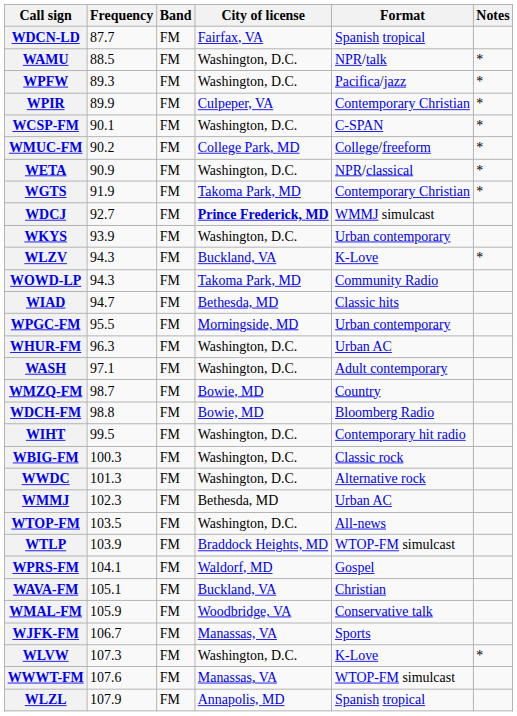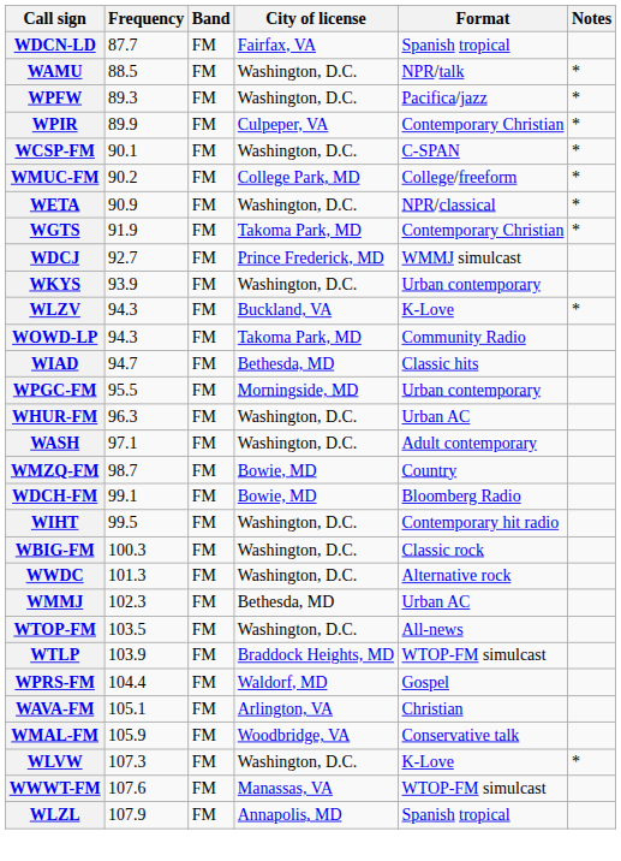WDCJ | City of license: bold -> normal
WDCH-FM | Frequency: 98.8 -> 99.1
WPRS-FM | Frequency: 104.1 -> 104.4
WAVA-FM | City of license: Buckland, VA -> Arlington, VA
- row: WJFK-FM | 106.7 | FM | Manassas, VA | Sports
